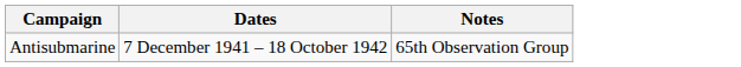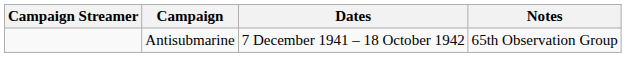+ column: Campaign Streamer
